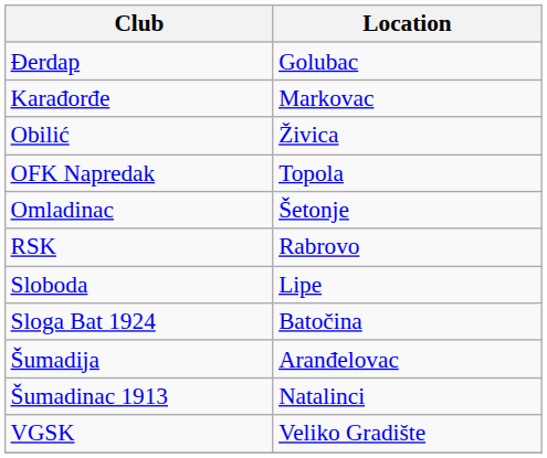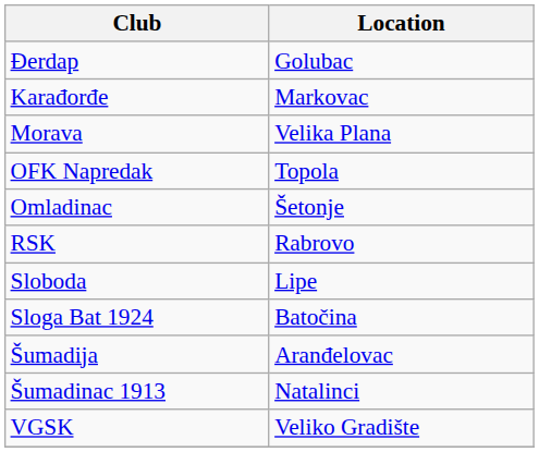+ row: Morava | Velika Plana
- row: Obilić | Živica
